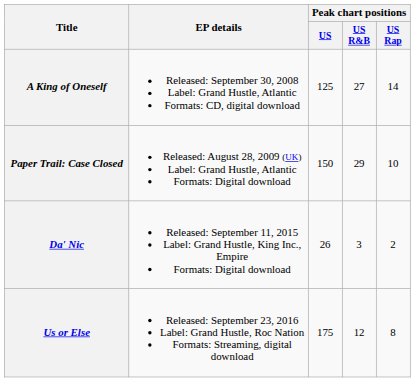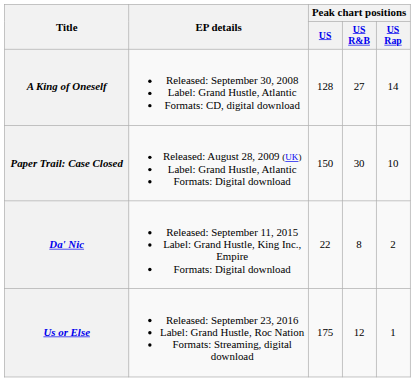A King of Oneself | Peak chart positions / US: 125 -> 128
Paper Trail: Case Closed | Peak chart positions / US R&B: 29 -> 30
Da' Nic | Peak chart positions / US: 26 -> 22
Da' Nic | Peak chart positions / US R&B: 3 -> 8
Us or Else | Peak chart positions / US Rap: 8 -> 1
